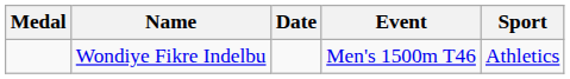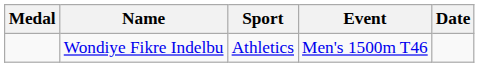columns swapped: Sport <-> Date
